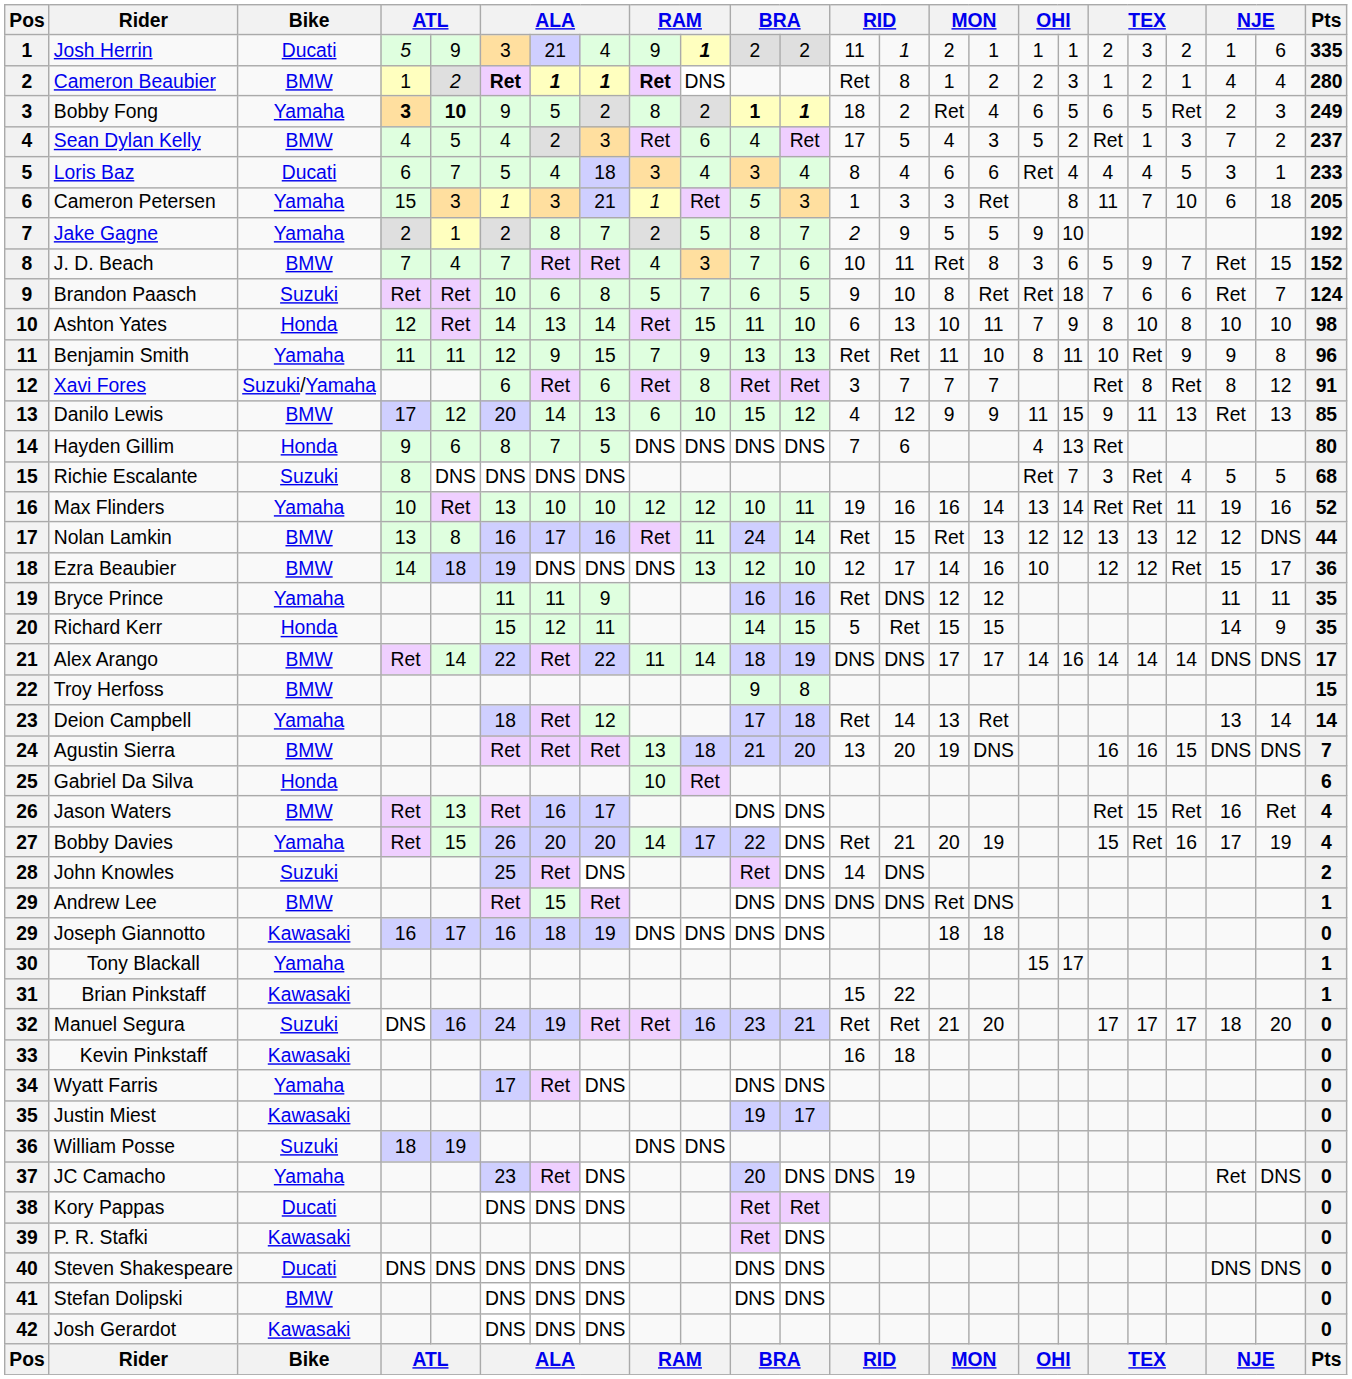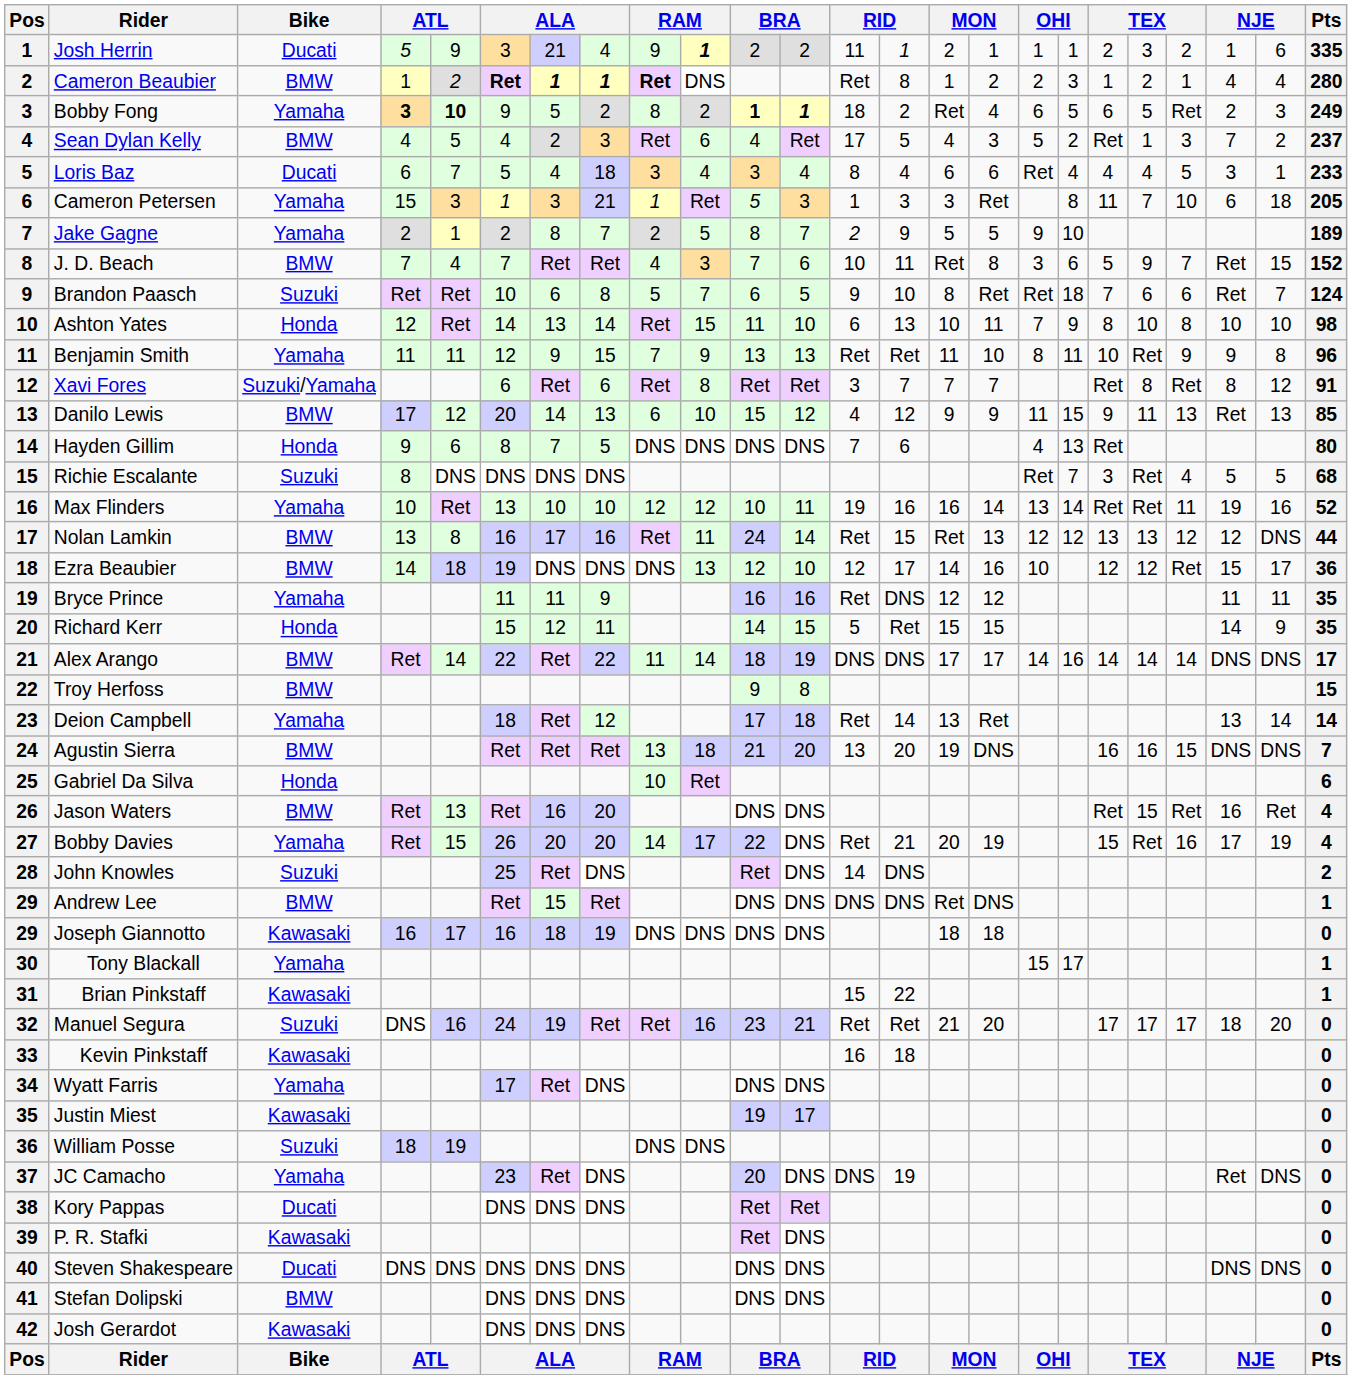Jake Gagne | Pts: 192 -> 189
Jason Waters | column 8: 17 -> 20
